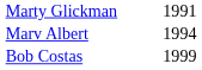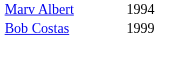- row: Marty Glickman | 1991
